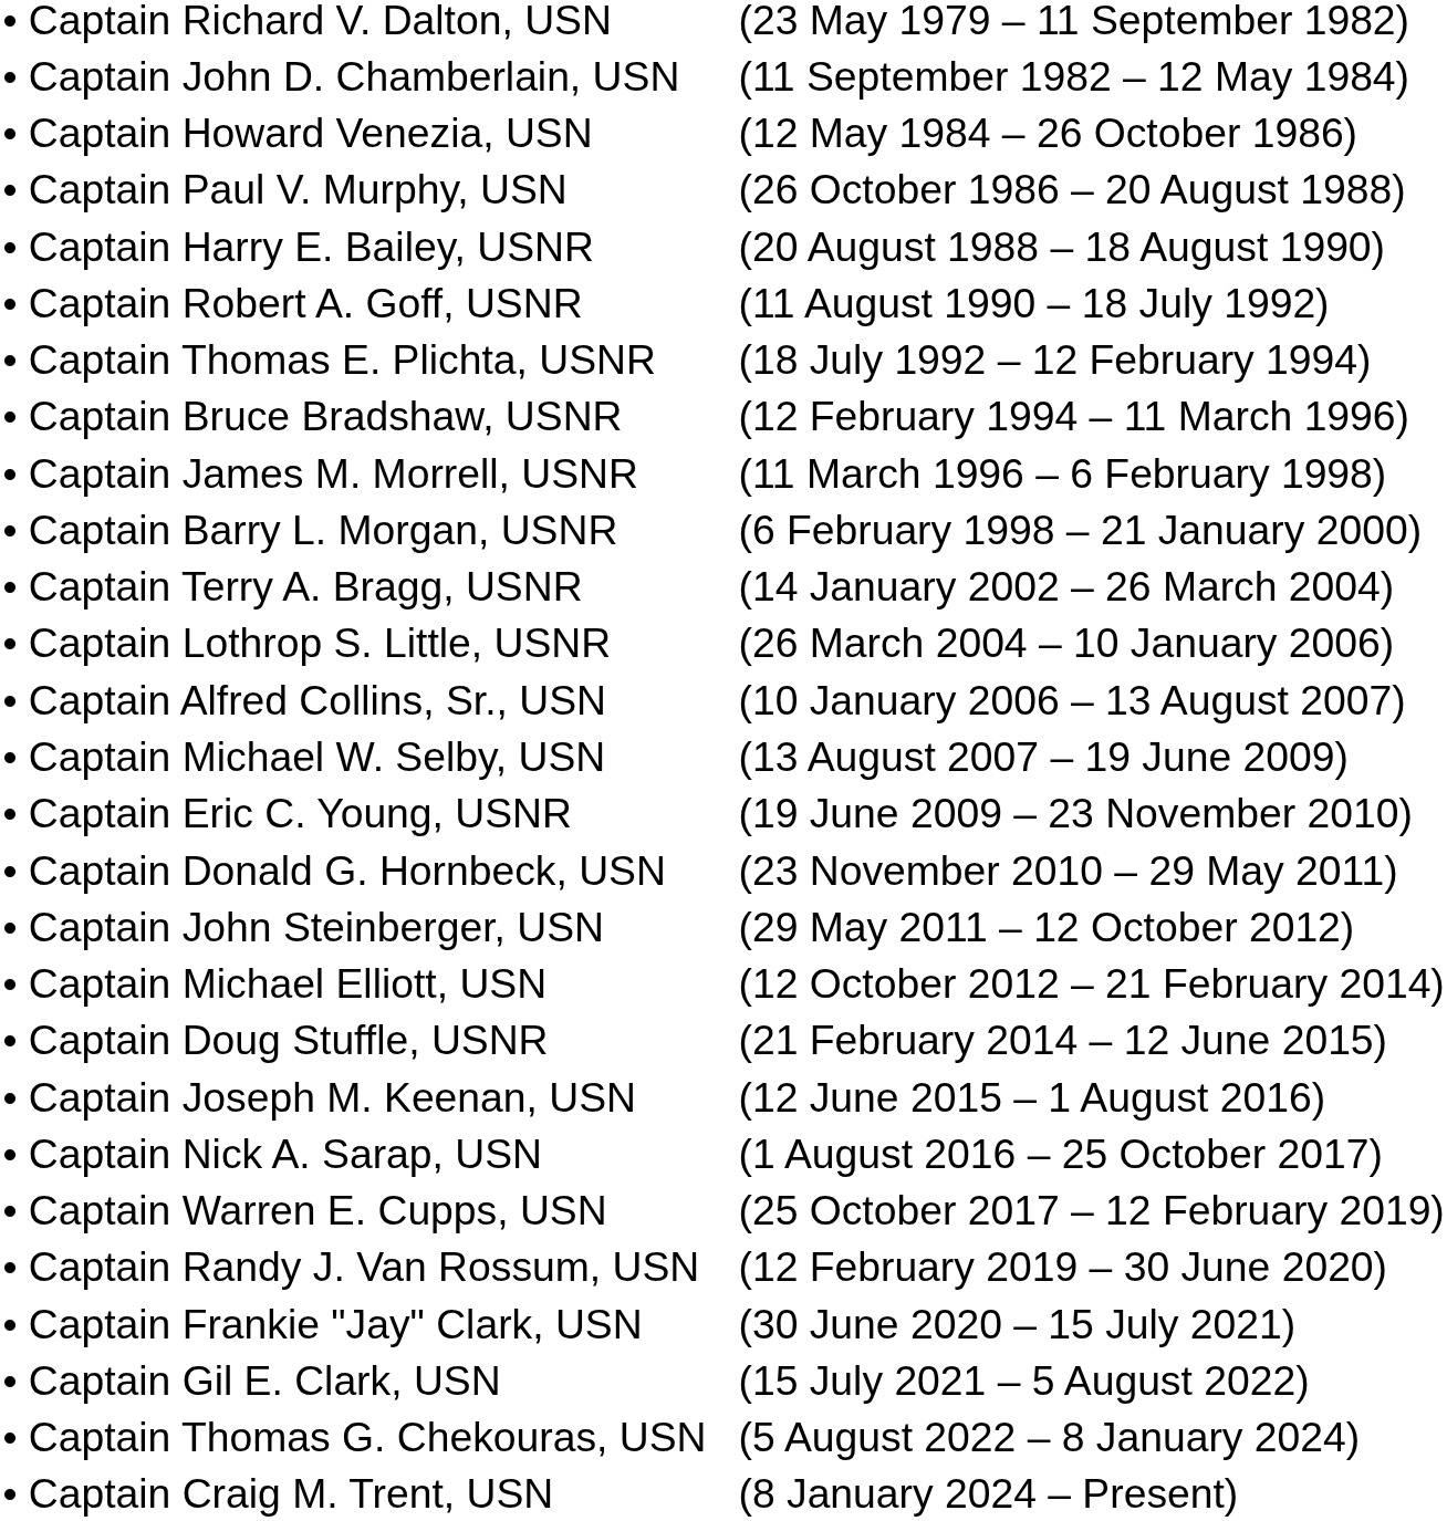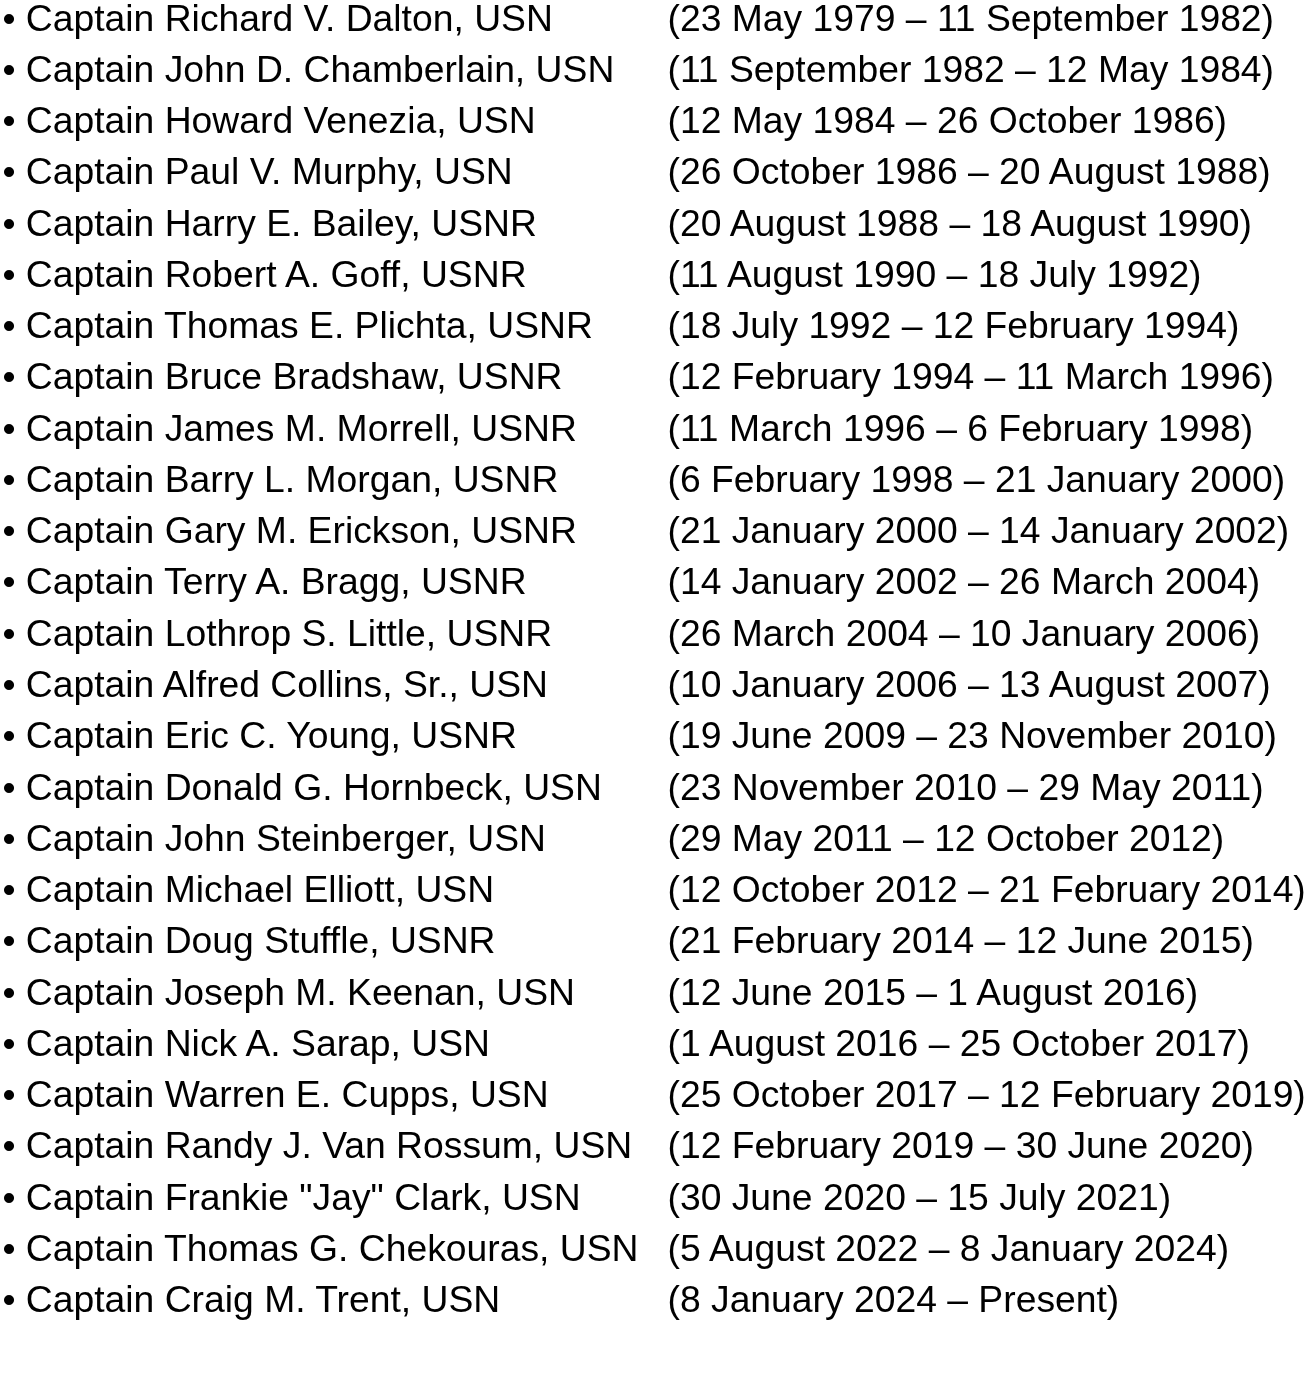+ row: • Captain Gary M. Erickson, USNR | (21 January 2000 – 14 January 2002)
- row: • Captain Michael W. Selby, USN | (13 August 2007 – 19 June 2009)
- row: • Captain Gil E. Clark, USN | (15 July 2021 – 5 August 2022)
